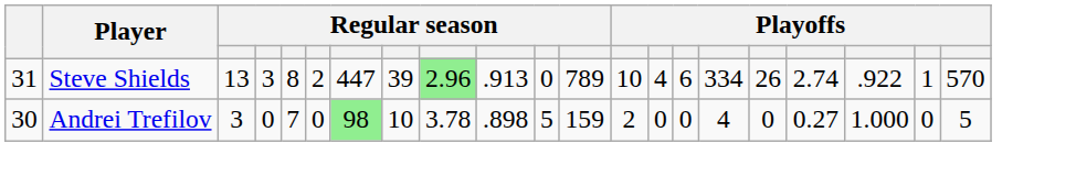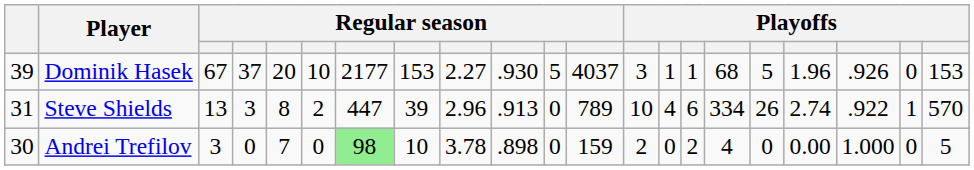+ row: 39 | Dominik Hasek | 67 | 37 | 20 | 10 | 2177 | 153 | 2.27 | .930 | 5 | 4037 | 3 | 1 | 1 | 68 | 5 | 1.96 | .926 | 0 | 153
Steve Shields | column 9: lightgreen background -> no background
Andrei Trefilov | column 11: 5 -> 0
Andrei Trefilov | column 15: 0 -> 2
Andrei Trefilov | column 18: 0.27 -> 0.00
